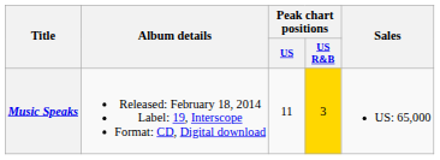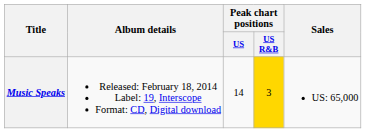Music Speaks | Peak chart positions / US: 11 -> 14
